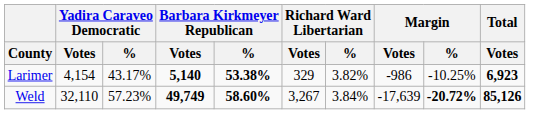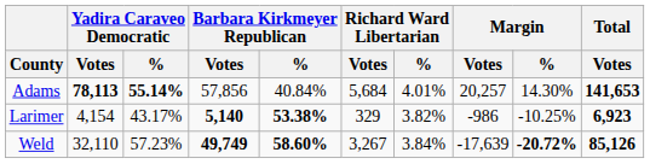+ row: Adams | 78,113 | 55.14% | 57,856 | 40.84% | 5,684 | 4.01% | 20,257 | 14.30% | 141,653
